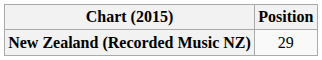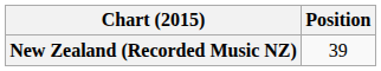New Zealand (Recorded Music NZ) | Position: 29 -> 39
